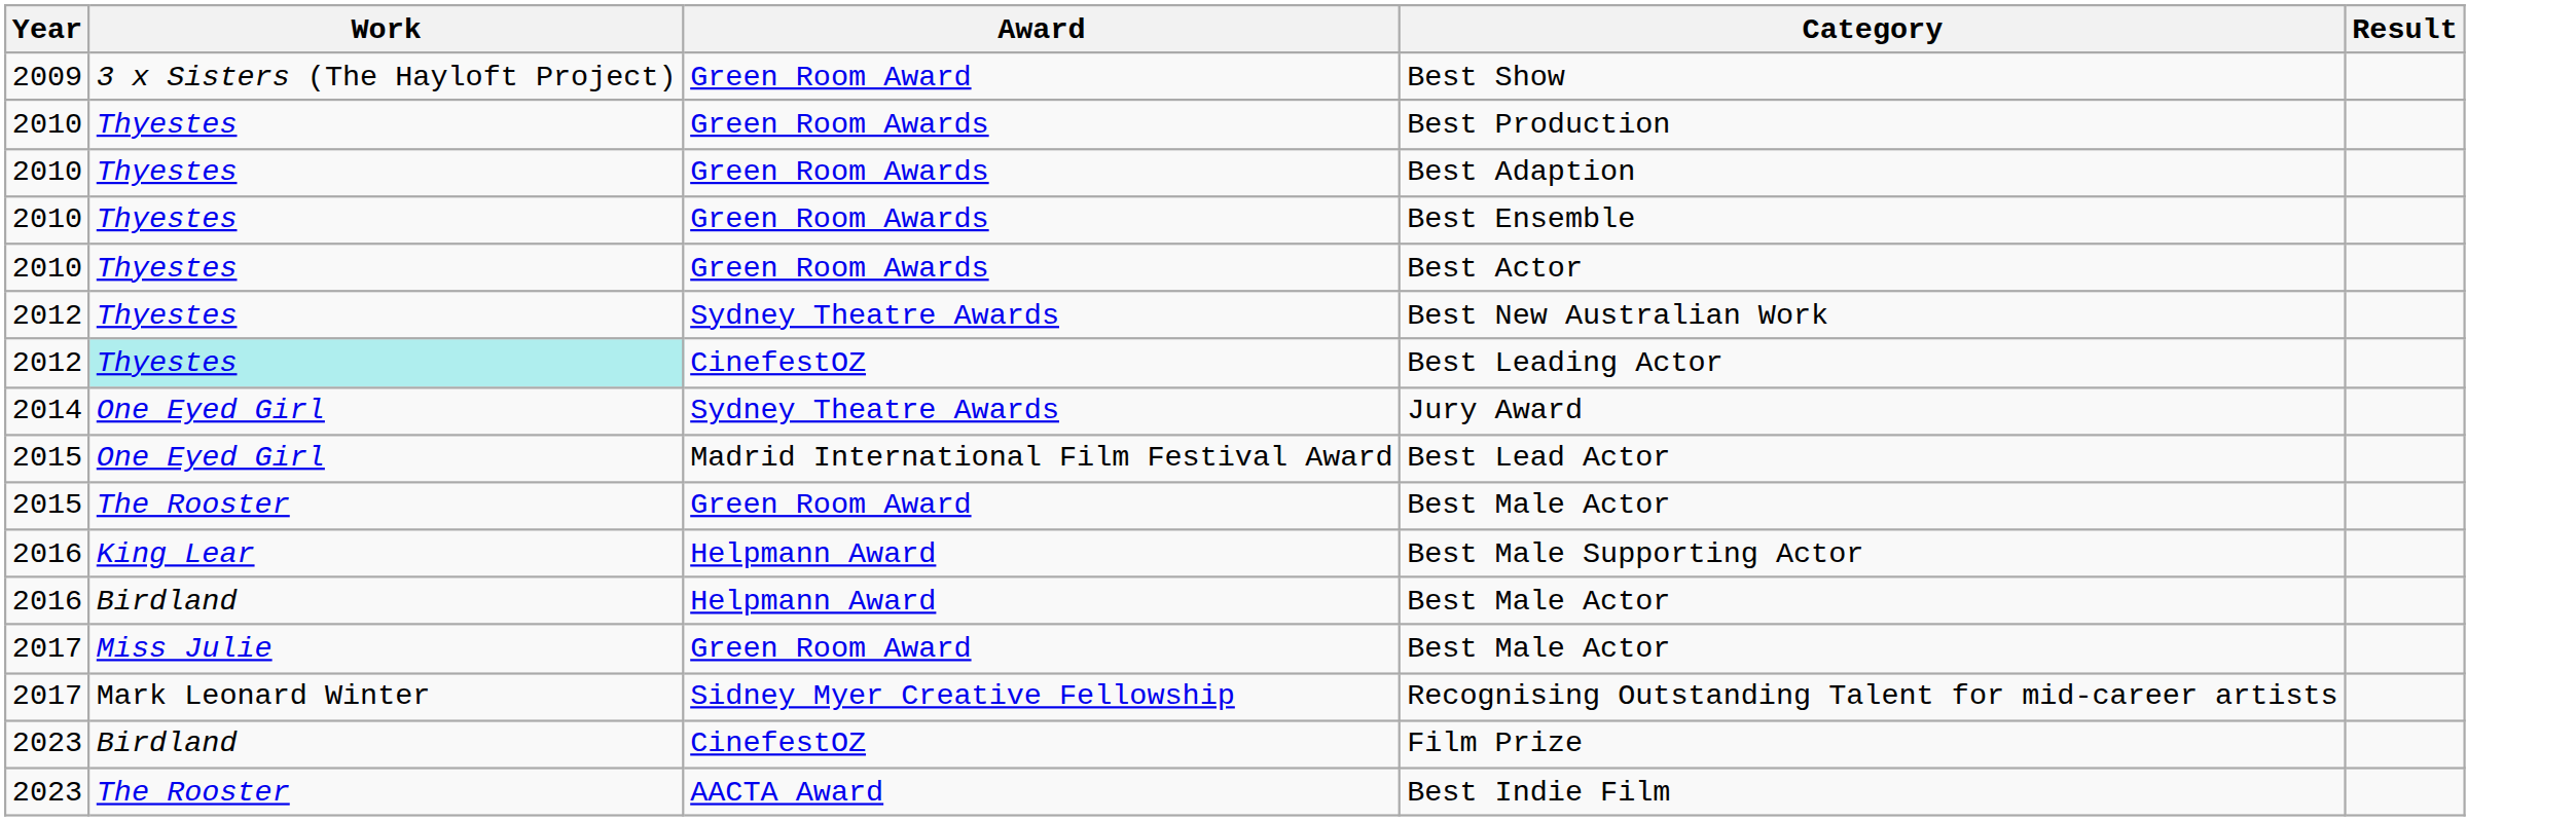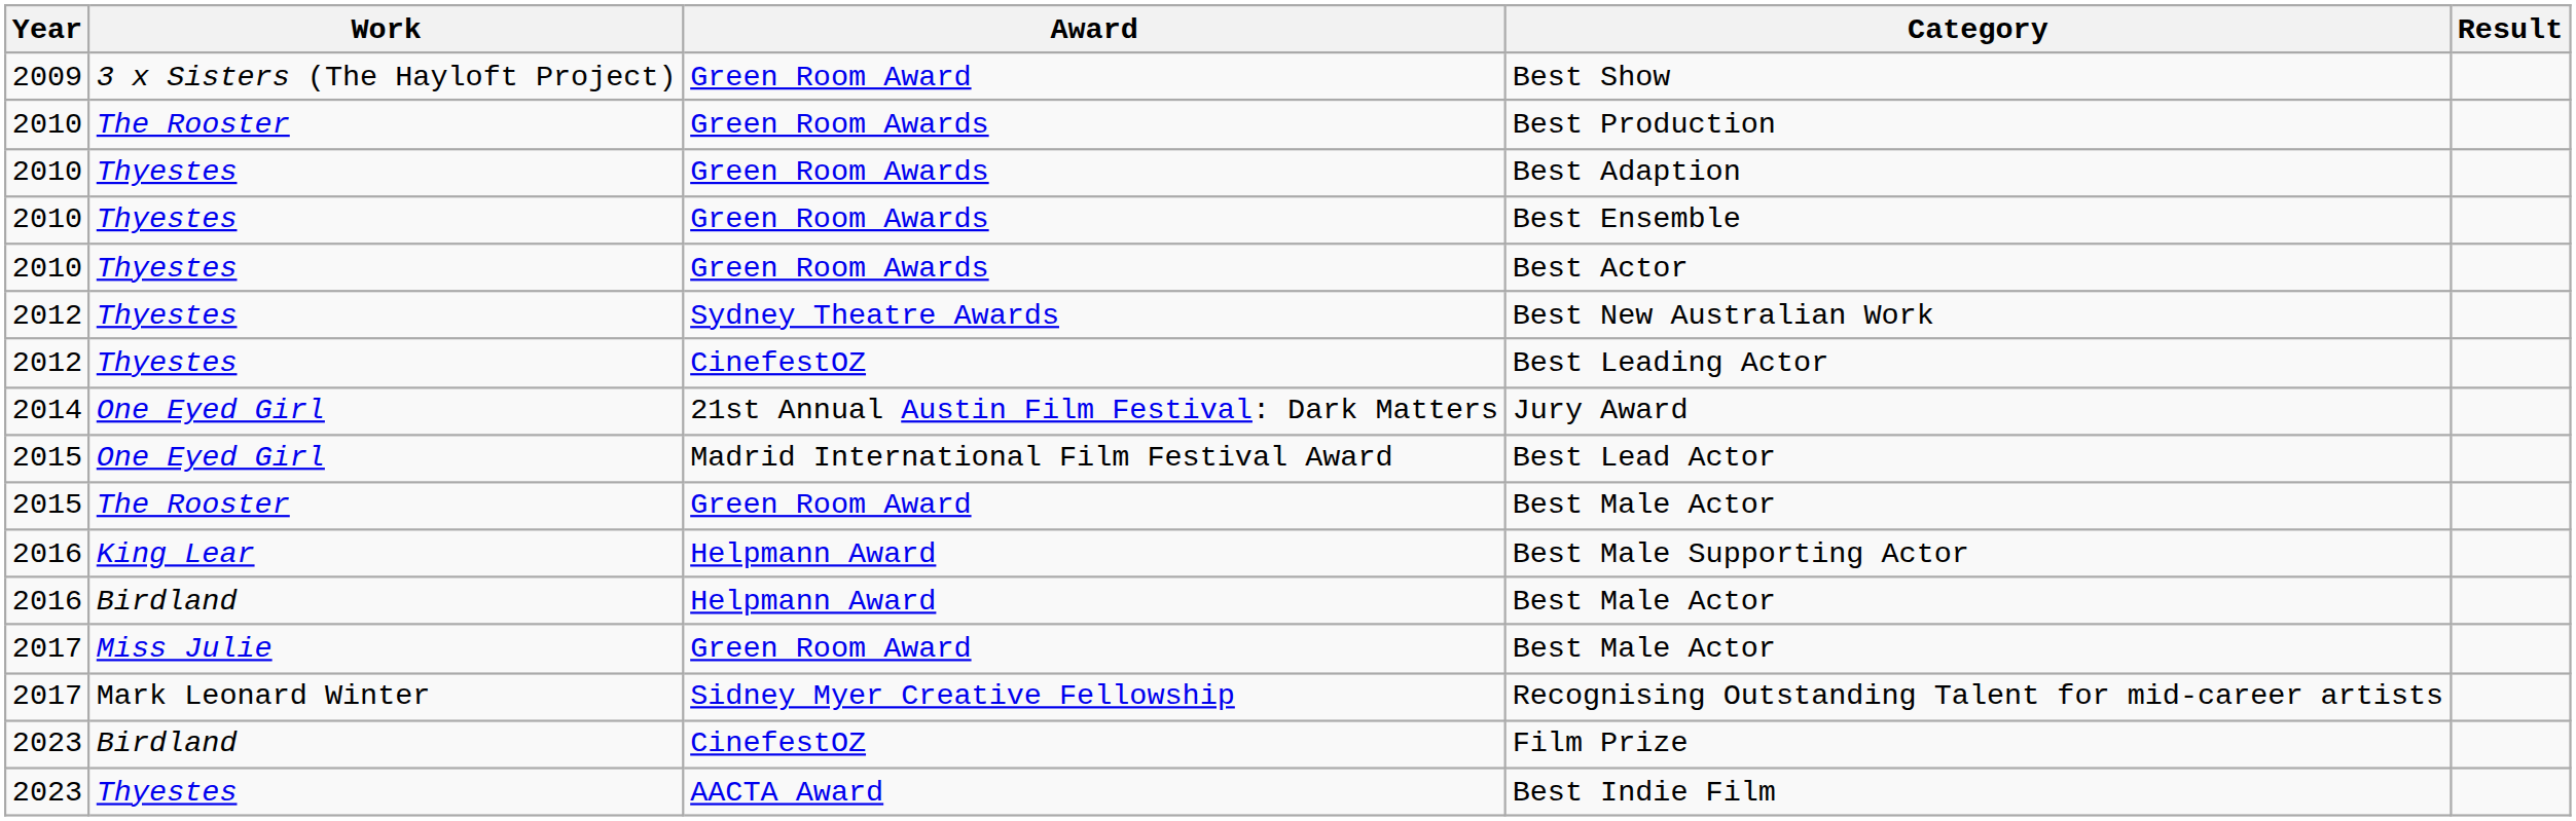Best Production | Work: Thyestes -> The Rooster
Best Leading Actor | Work: paleturquoise background -> no background
Jury Award | Award: Sydney Theatre Awards -> 21st Annual Austin Film Festival: Dark Matters
Best Indie Film | Work: The Rooster -> Thyestes
